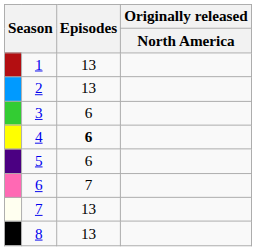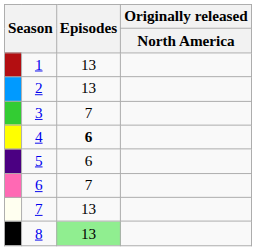3 | Episodes: 6 -> 7
8 | Episodes: no background -> lightgreen background
